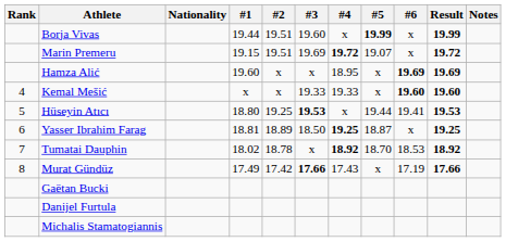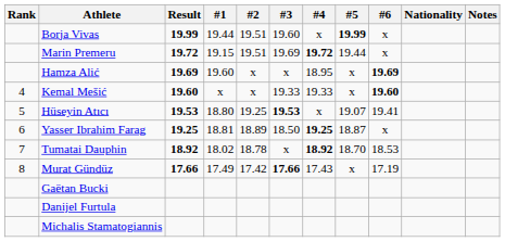columns swapped: Nationality <-> Result
Marin Premeru | #5: 19.07 -> 19.44
Hüseyin Atıcı | #5: 19.44 -> 19.07
